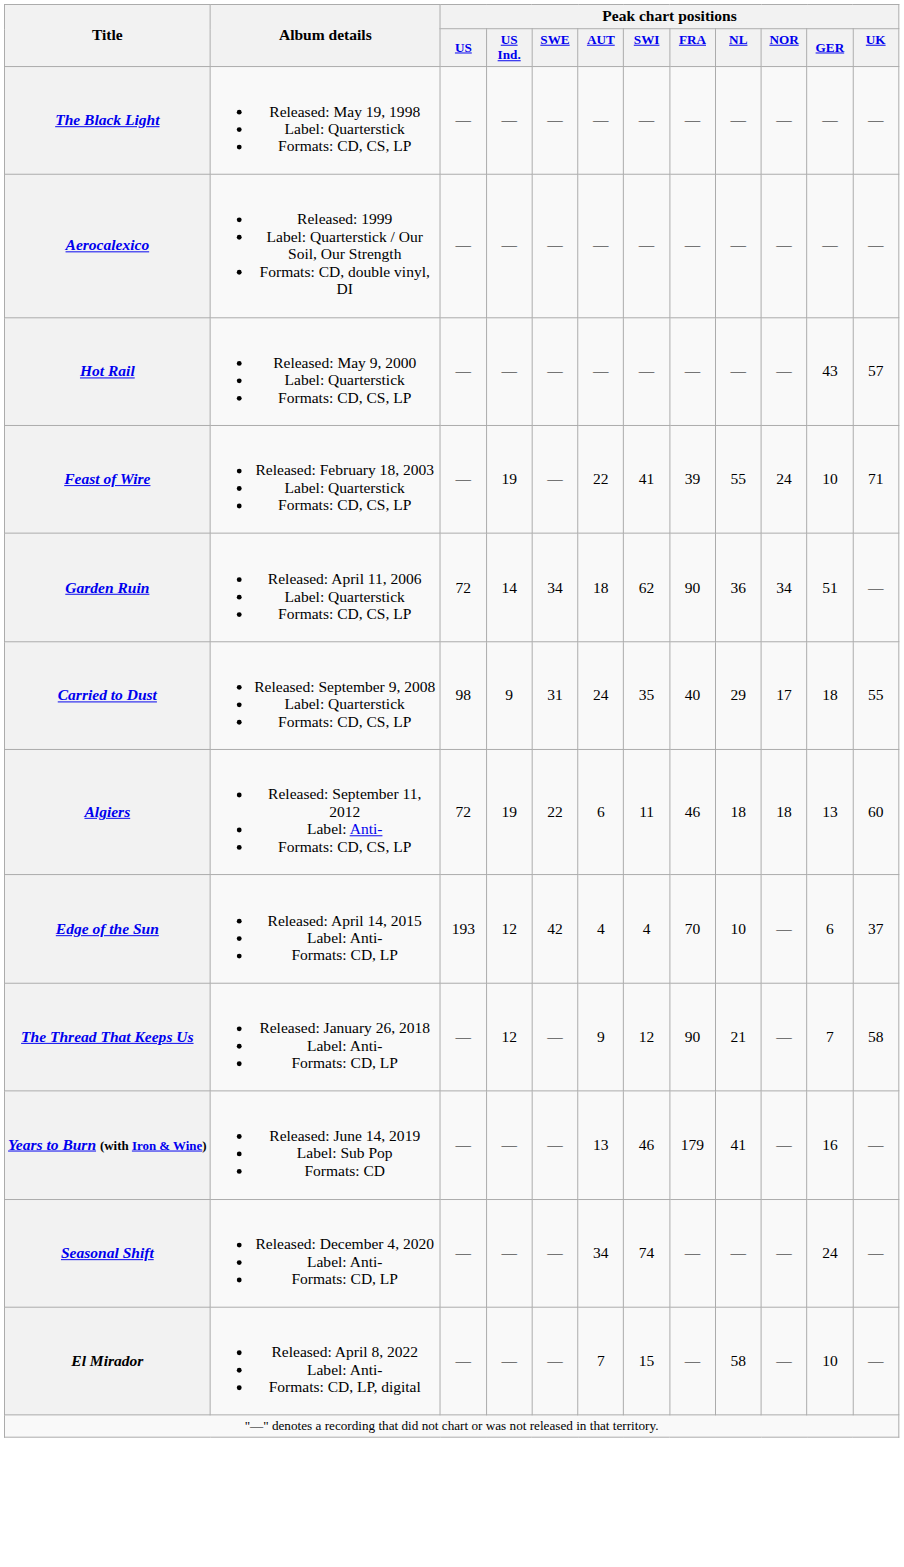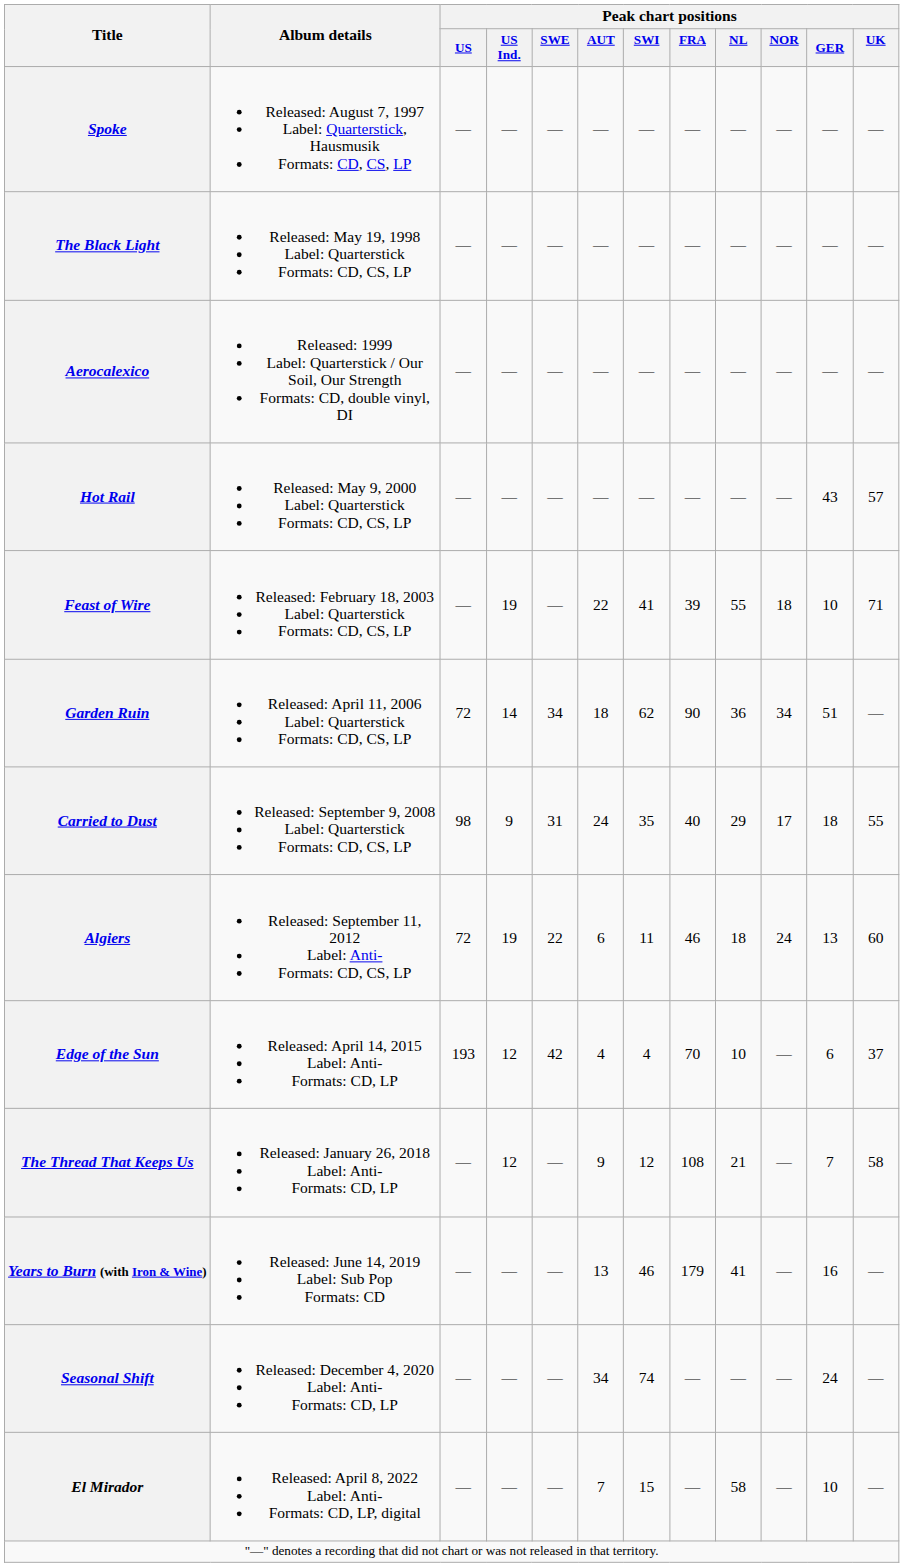+ row: Spoke | Released: August 7, 1997 Label: Quarterstick, Hausmusik Formats: CD, CS, LP | — | — | — | — | — | — | — | — | — | —
Feast of Wire | Peak chart positions / NOR: 24 -> 18
Algiers | Peak chart positions / NOR: 18 -> 24
The Thread That Keeps Us | Peak chart positions / FRA: 90 -> 108
